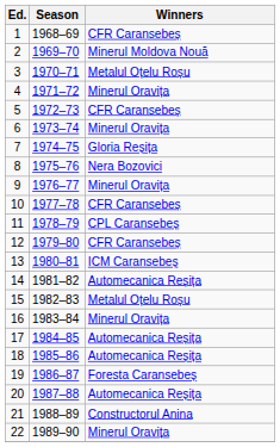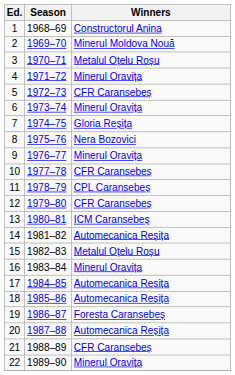1 | Winners: CFR Caransebeș -> Constructorul Anina
21 | Winners: Constructorul Anina -> CFR Caransebeș
